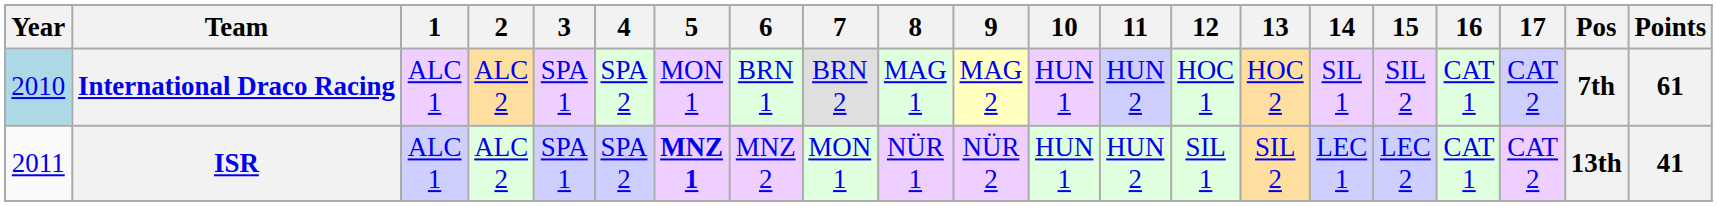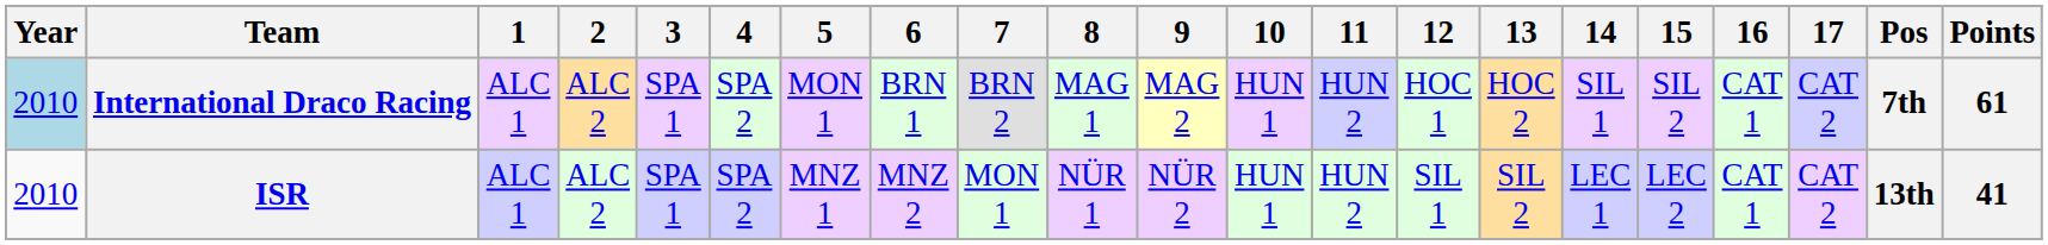ISR | Year: 2011 -> 2010
ISR | 5: bold -> normal
